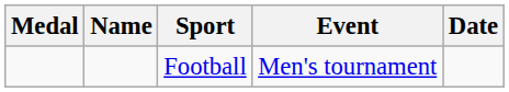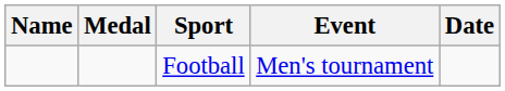columns swapped: Medal <-> Name
